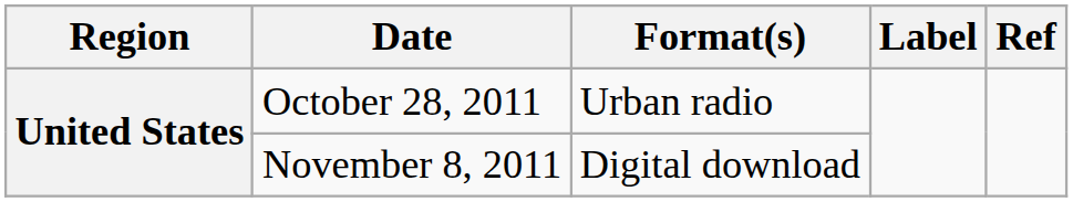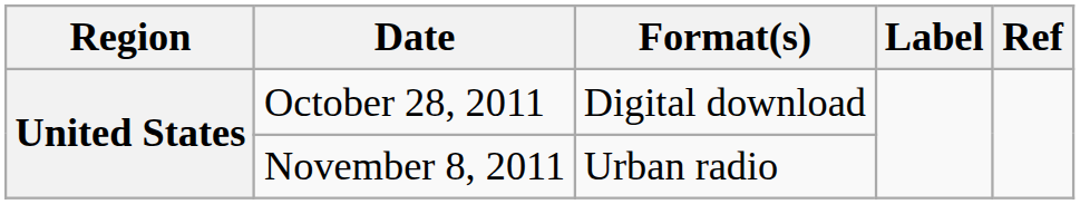October 28, 2011 | Format(s): Urban radio -> Digital download
November 8, 2011 | Format(s): Digital download -> Urban radio
